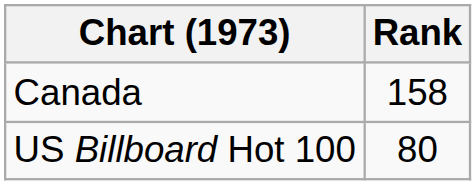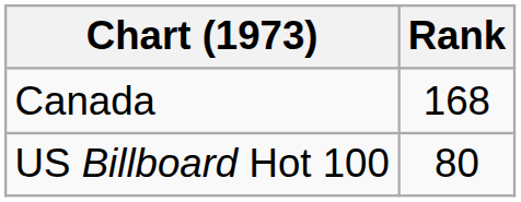Canada | Rank: 158 -> 168
